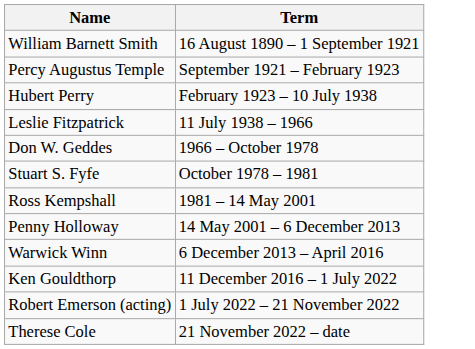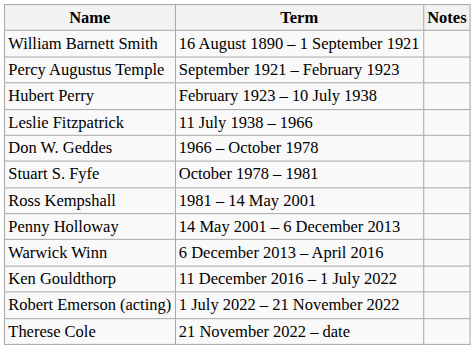+ column: Notes
